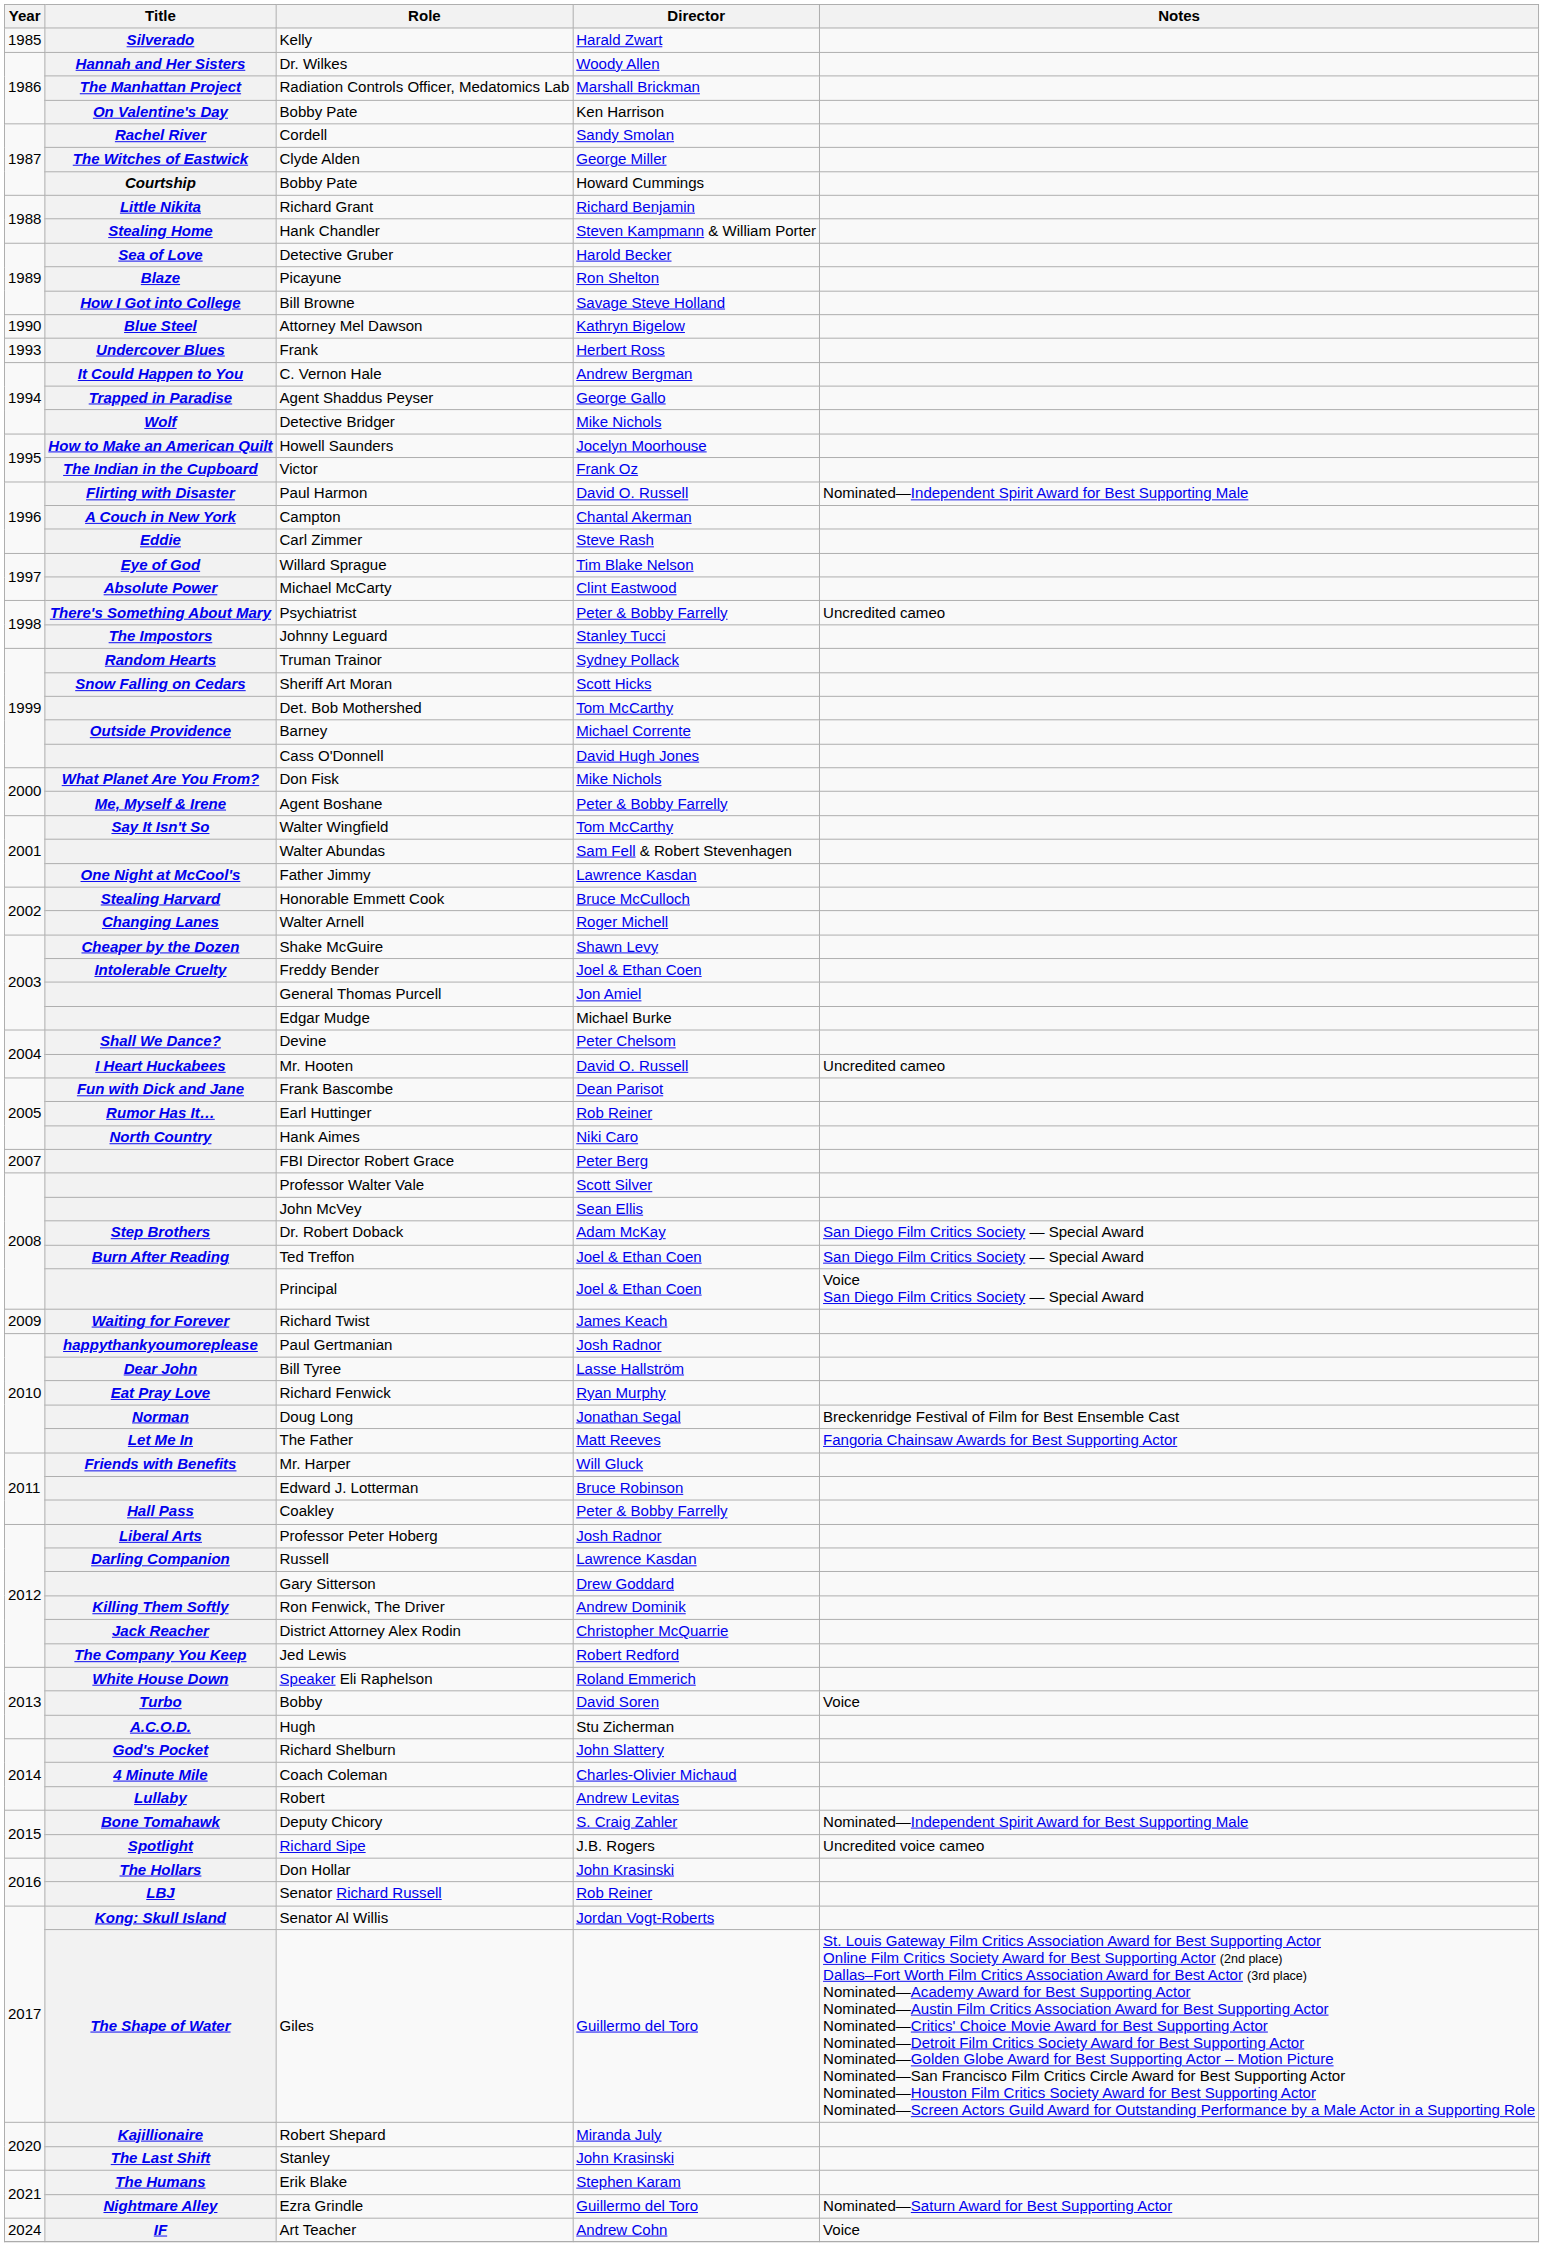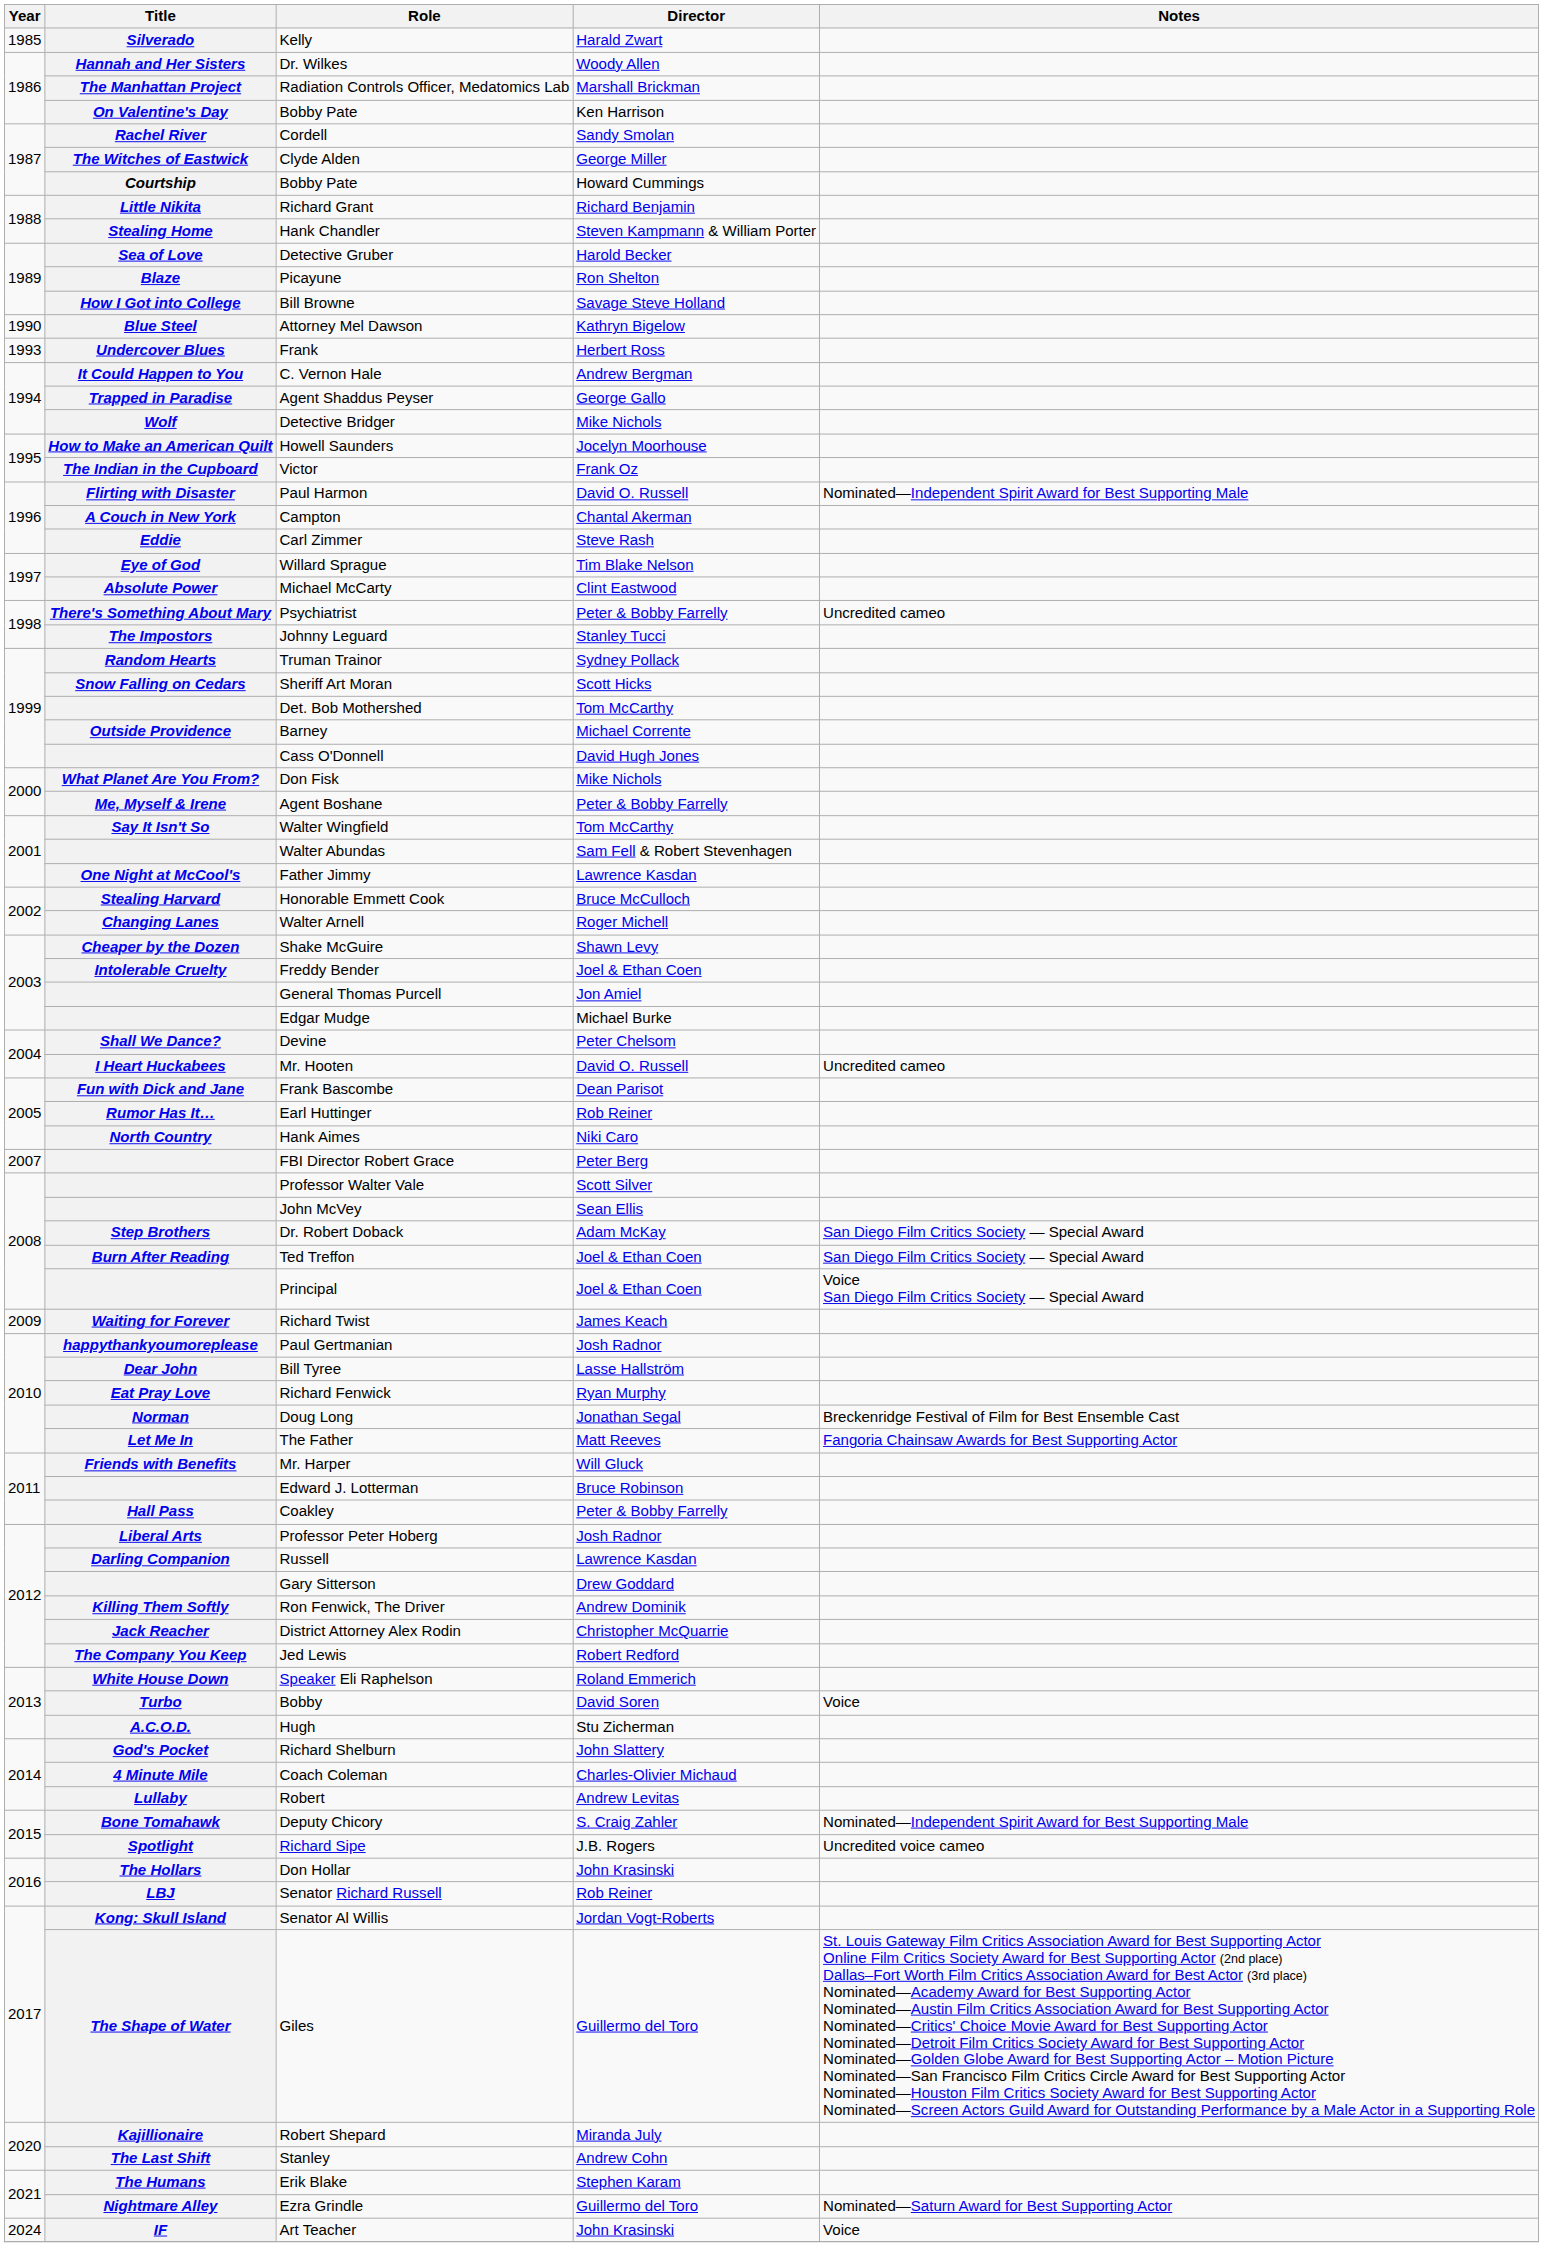Stanley | Director: John Krasinski -> Andrew Cohn
Art Teacher | Director: Andrew Cohn -> John Krasinski
